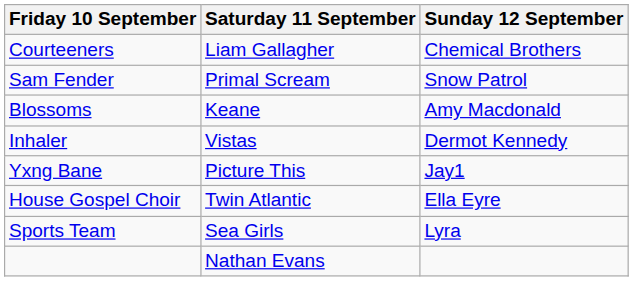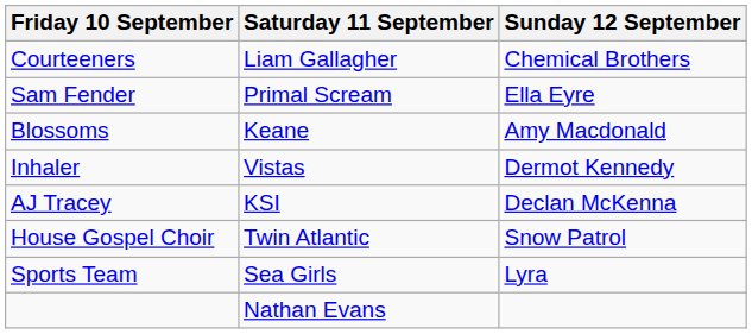Sam Fender | Sunday 12 September: Snow Patrol -> Ella Eyre
+ row: AJ Tracey | KSI | Declan McKenna
- row: Yxng Bane | Picture This | Jay1
House Gospel Choir | Sunday 12 September: Ella Eyre -> Snow Patrol
